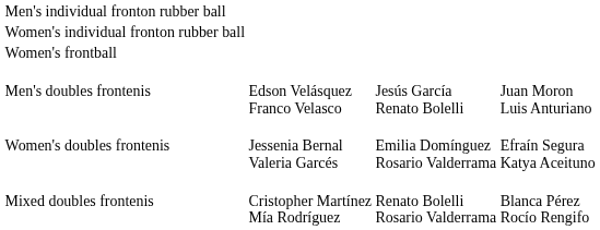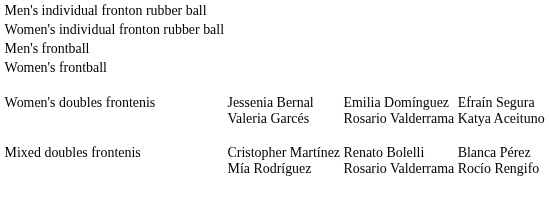+ row: Men's frontball
- row: Men's doubles frontenis | Edson Velásquez Franco Velasco | Jesús García Renato Bolelli | Juan Moron Luis Anturiano
